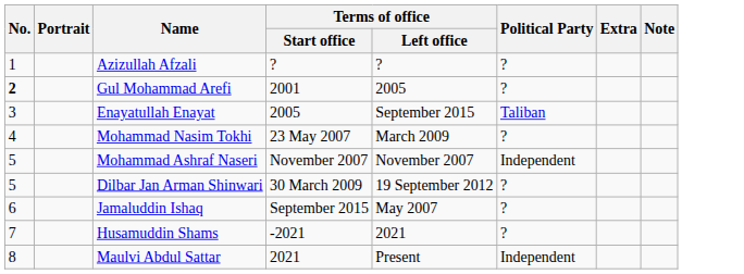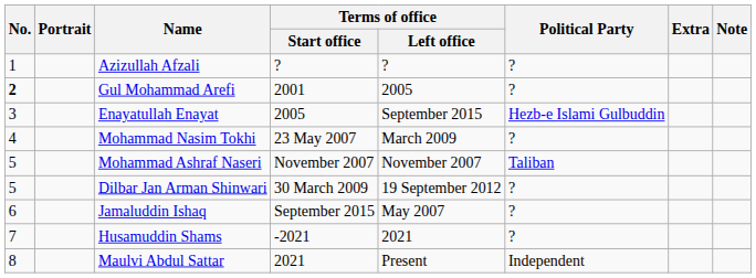Enayatullah Enayat | Political Party: Taliban -> Hezb-e Islami Gulbuddin
Mohammad Ashraf Naseri | Political Party: Independent -> Taliban
